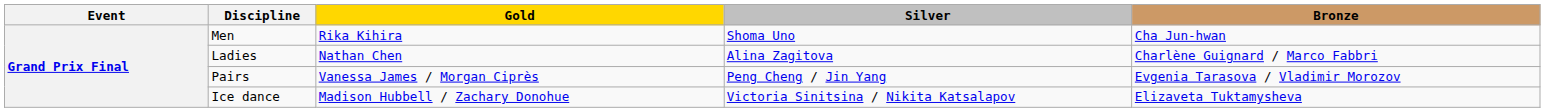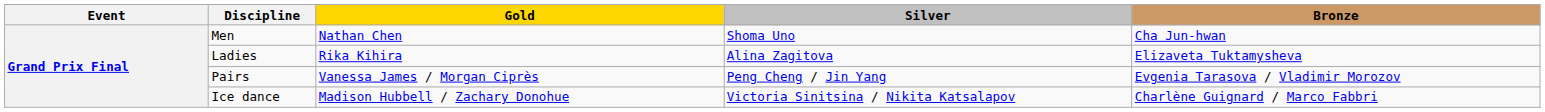Men | Gold: Rika Kihira -> Nathan Chen
Ladies | Gold: Nathan Chen -> Rika Kihira
Ladies | Bronze: Charlène Guignard / Marco Fabbri -> Elizaveta Tuktamysheva
Ice dance | Bronze: Elizaveta Tuktamysheva -> Charlène Guignard / Marco Fabbri
